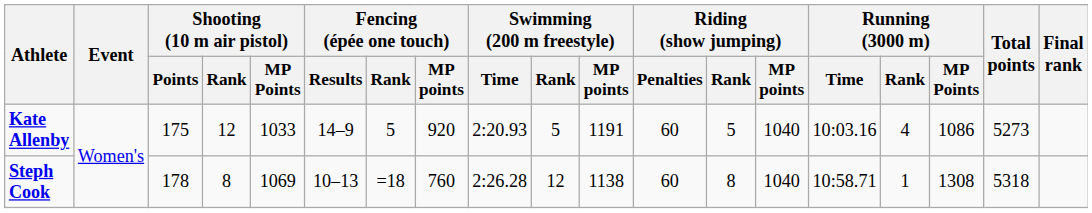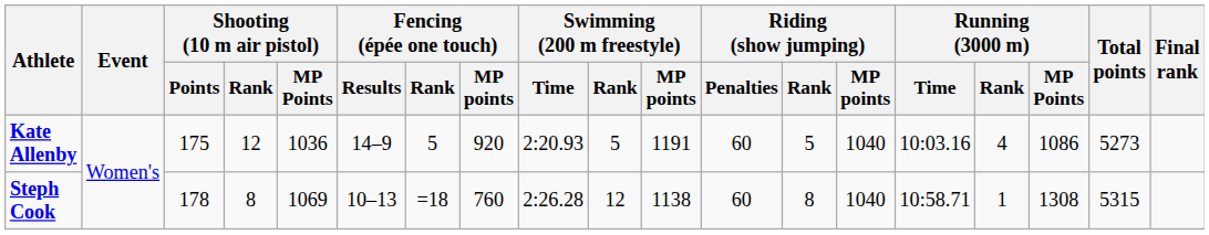Kate Allenby | Shooting (10 m air pistol) / MP Points: 1033 -> 1036
Steph Cook | Total points: 5318 -> 5315
